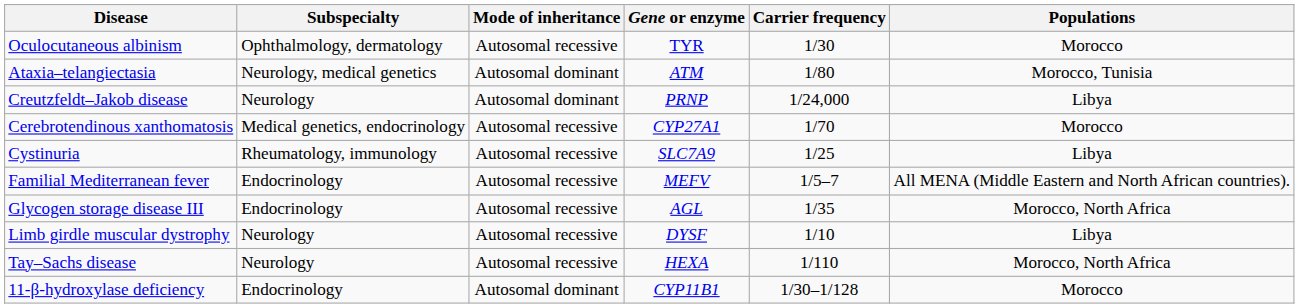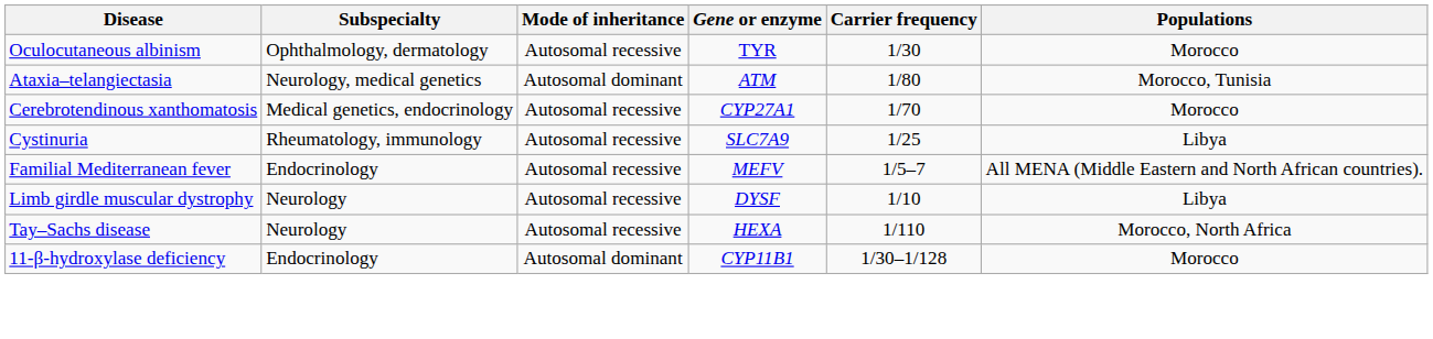- row: Creutzfeldt–Jakob disease | Neurology | Autosomal dominant | PRNP | 1/24,000 | Libya
- row: Glycogen storage disease III | Endocrinology | Autosomal recessive | AGL | 1/35 | Morocco, North Africa
